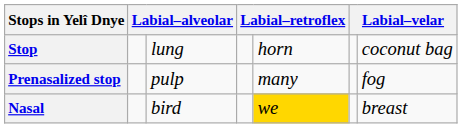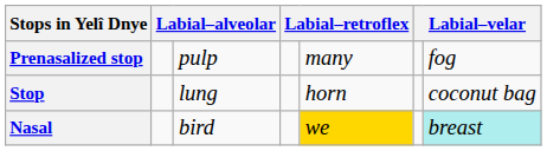rows swapped: Stop <-> Prenasalized stop
Nasal | column 7: no background -> paleturquoise background
